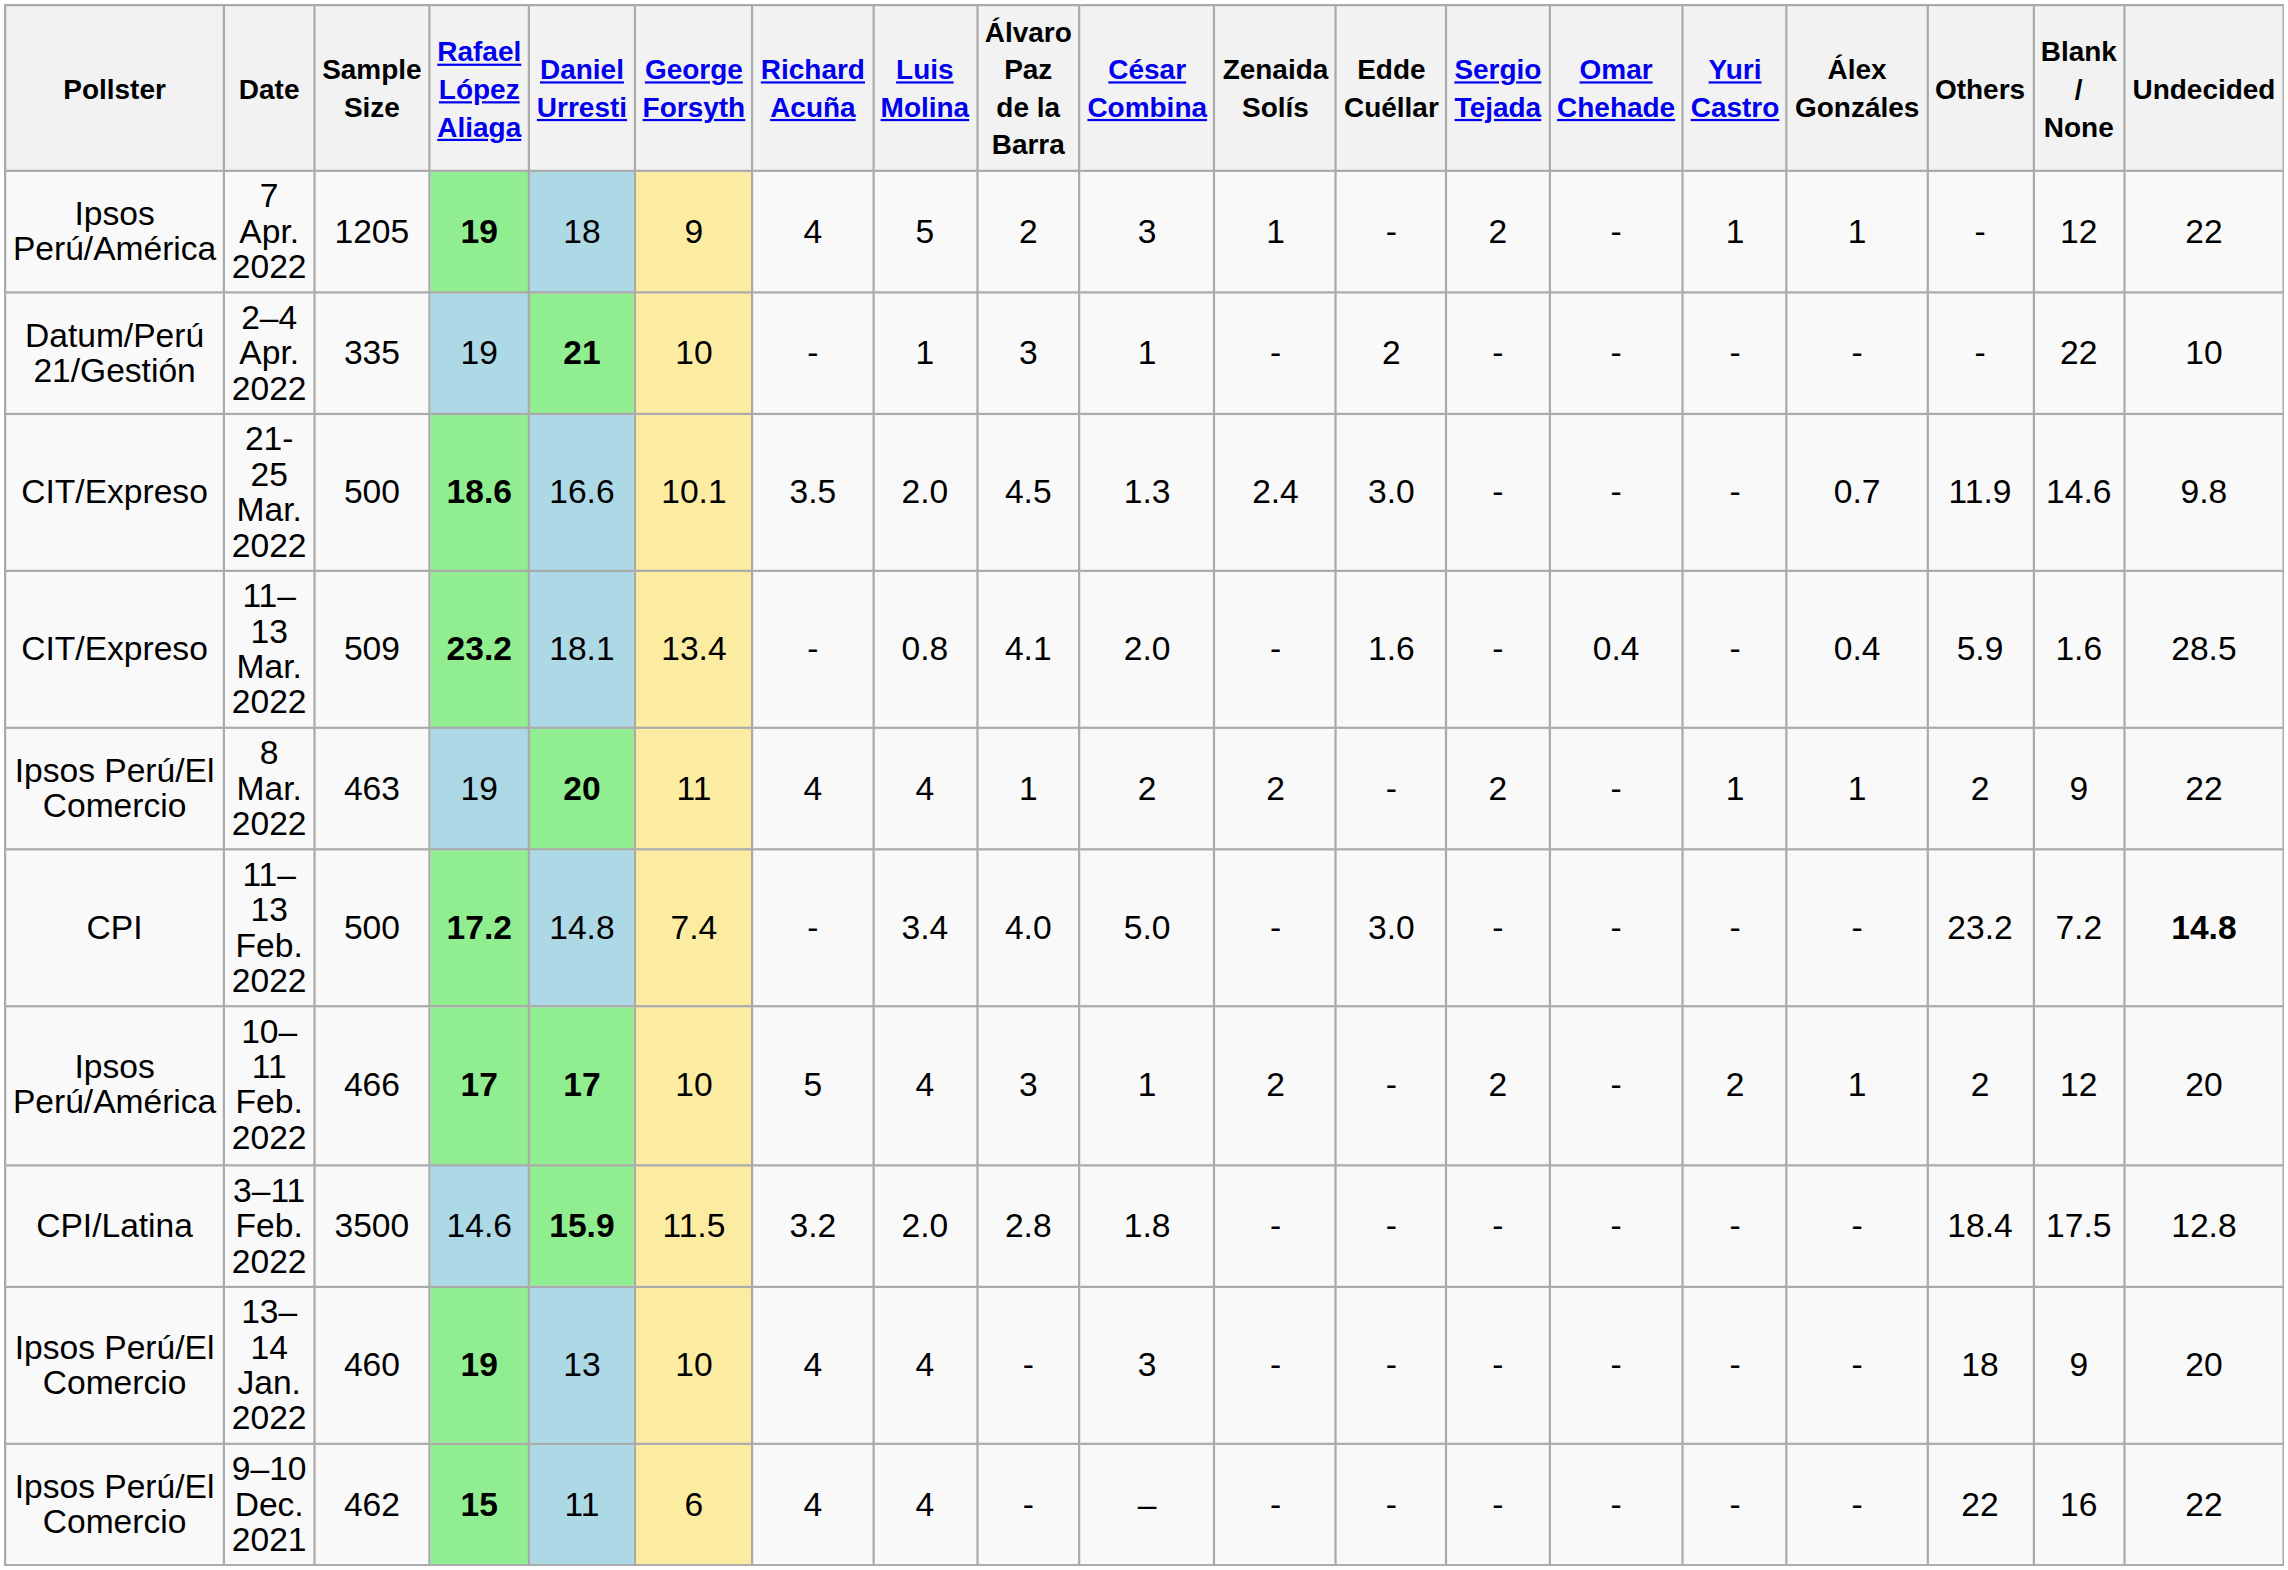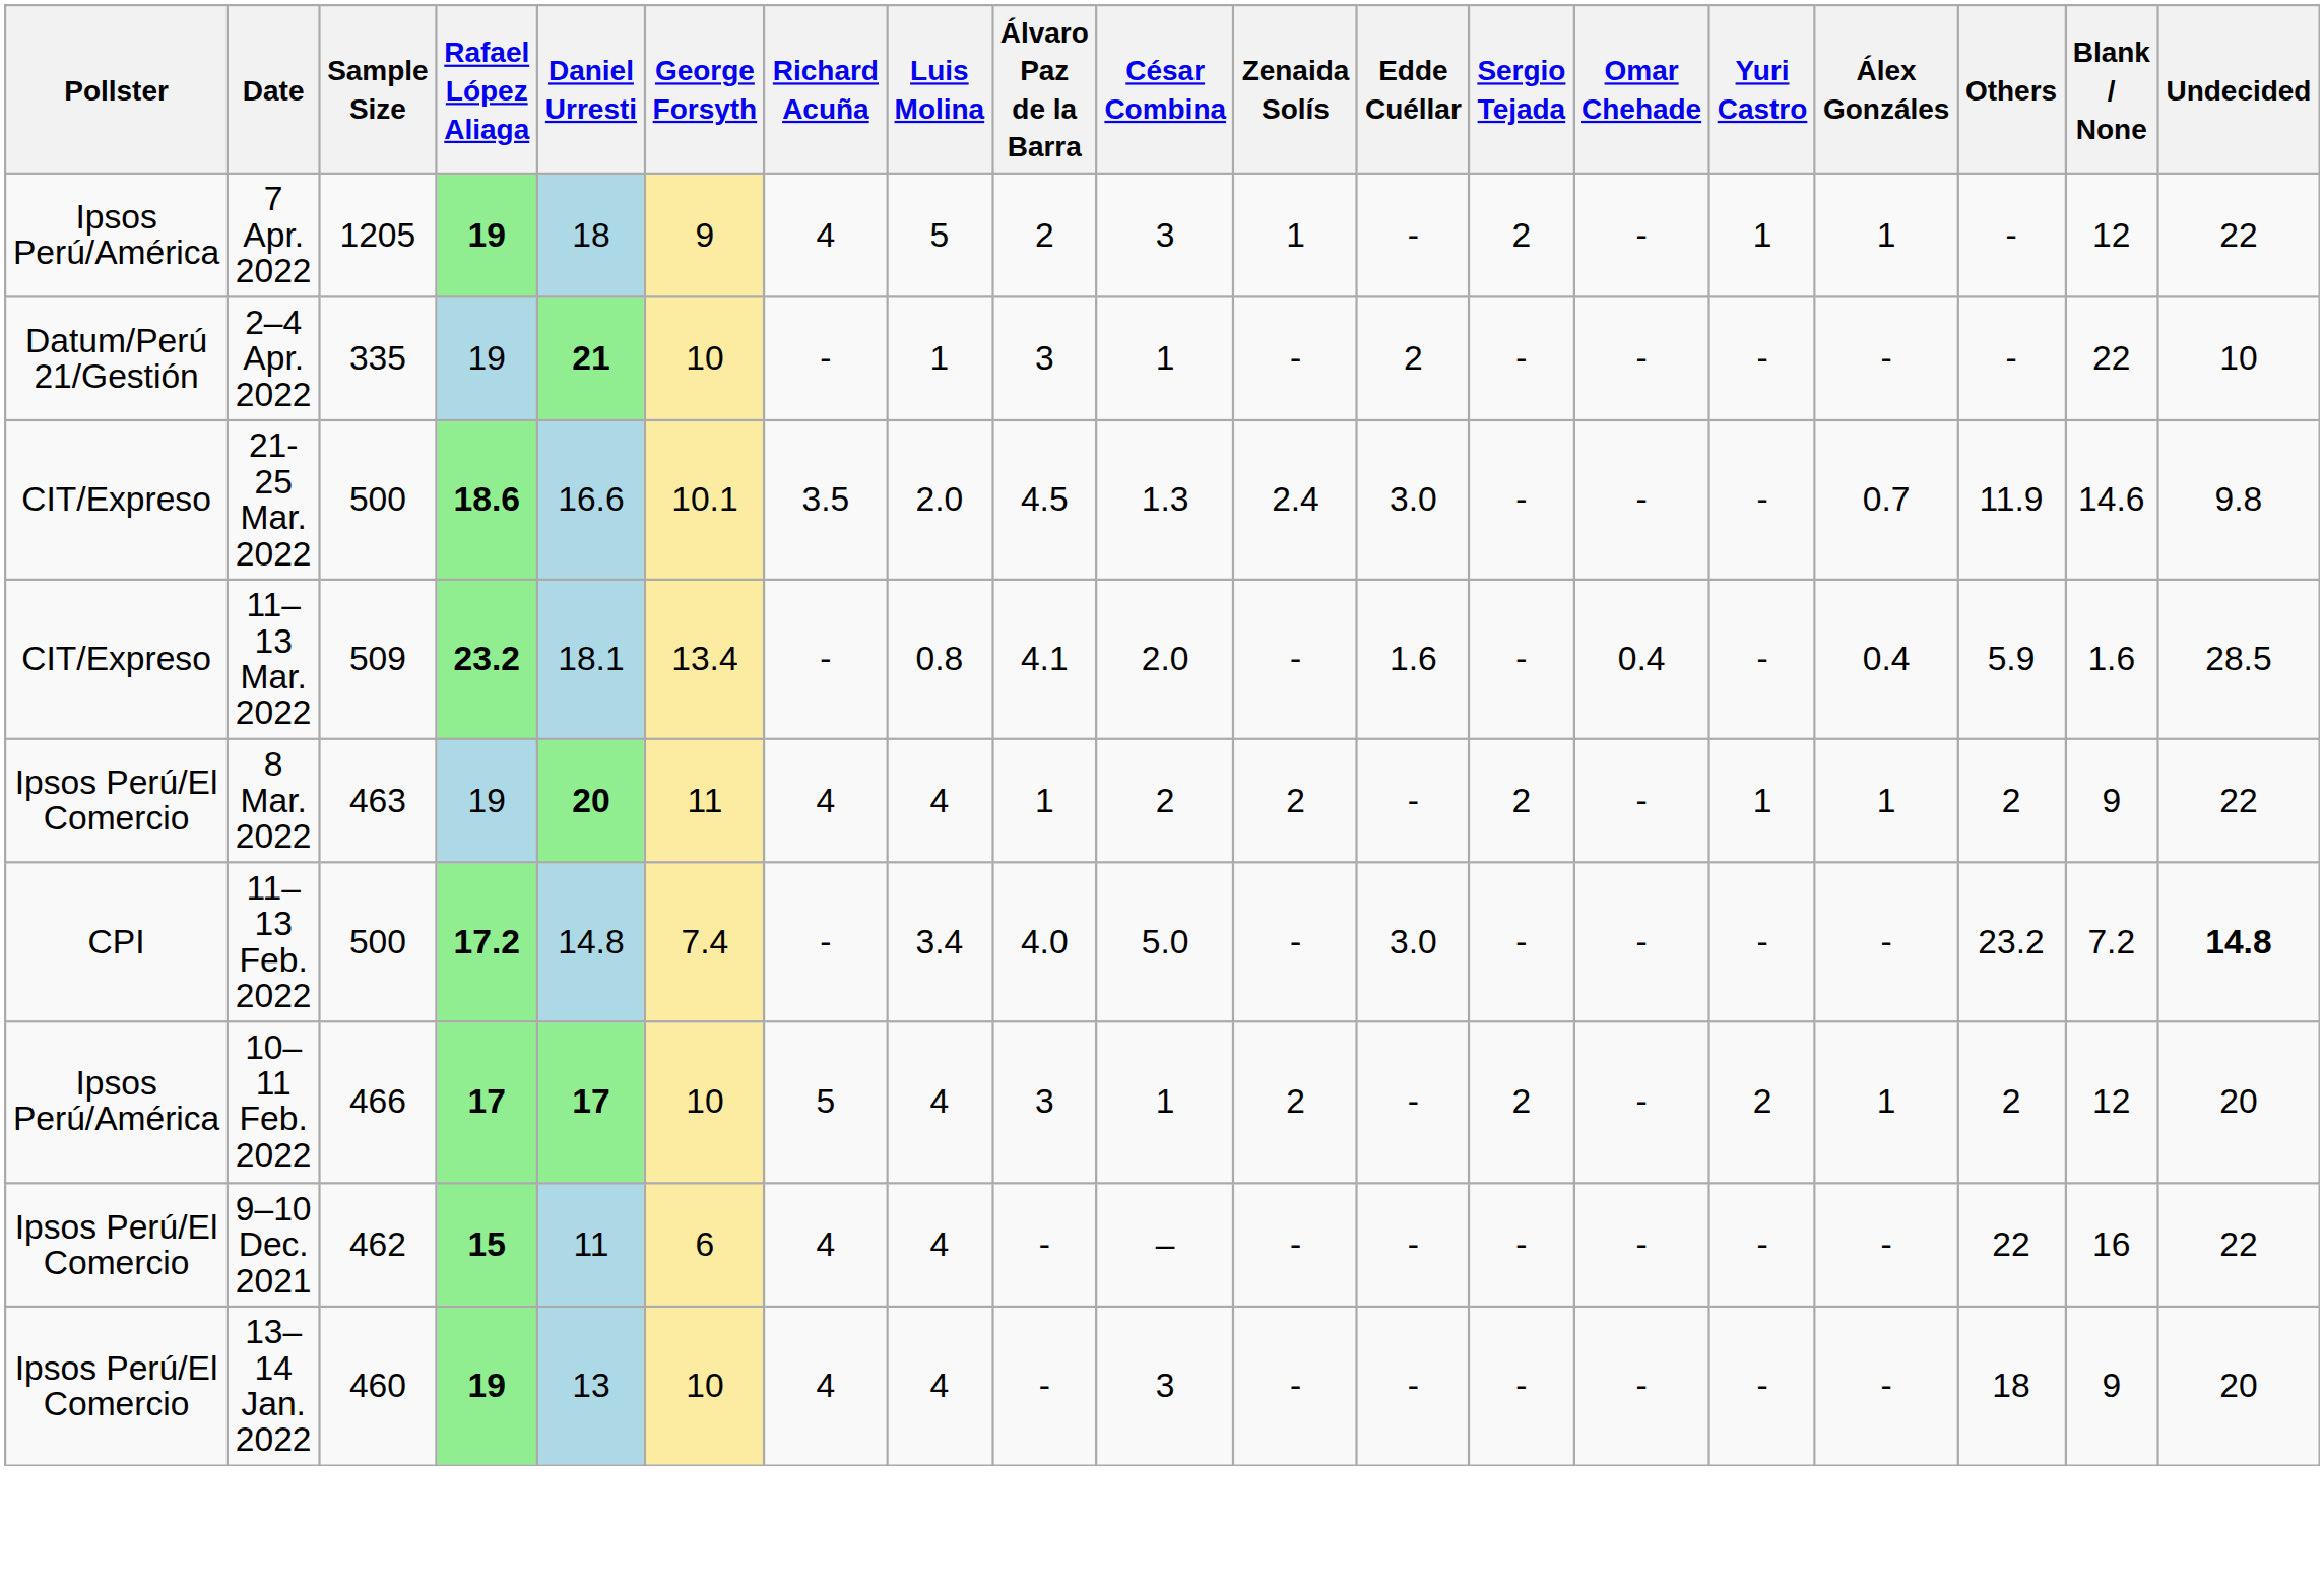- row: CPI/Latina | 3–11 Feb. 2022 | 3500 | 14.6 | 15.9 | 11.5 | 3.2 | 2.0 | 2.8 | 1.8 | - | - | - | - | - | - | 18.4 | 17.5 | 12.8
rows swapped: 13–14 Jan. 2022 <-> 9–10 Dec. 2021
